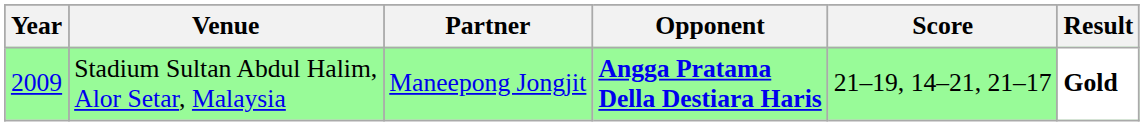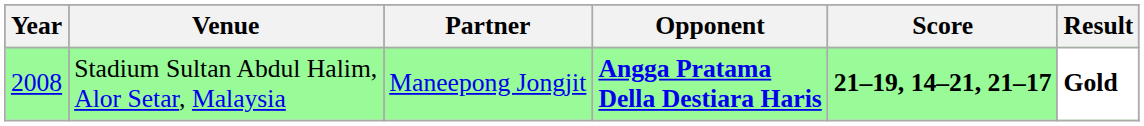Stadium Sultan Abdul Halim, Alor Setar, Malaysia | Year: 2009 -> 2008
Stadium Sultan Abdul Halim, Alor Setar, Malaysia | Score: normal -> bold
